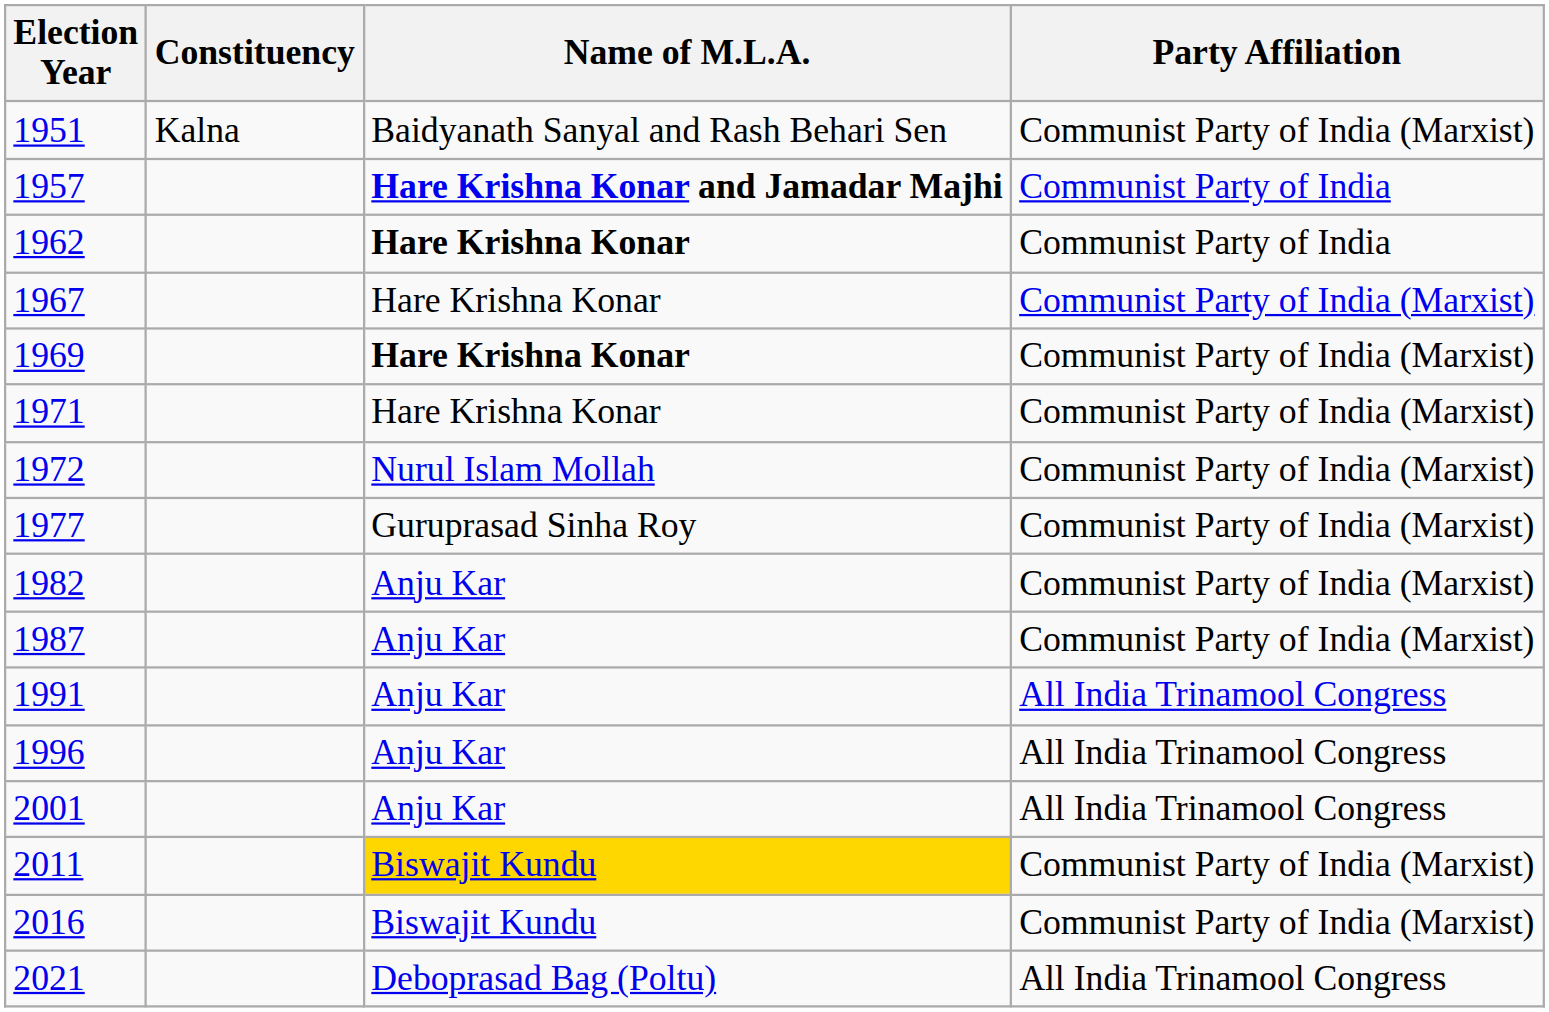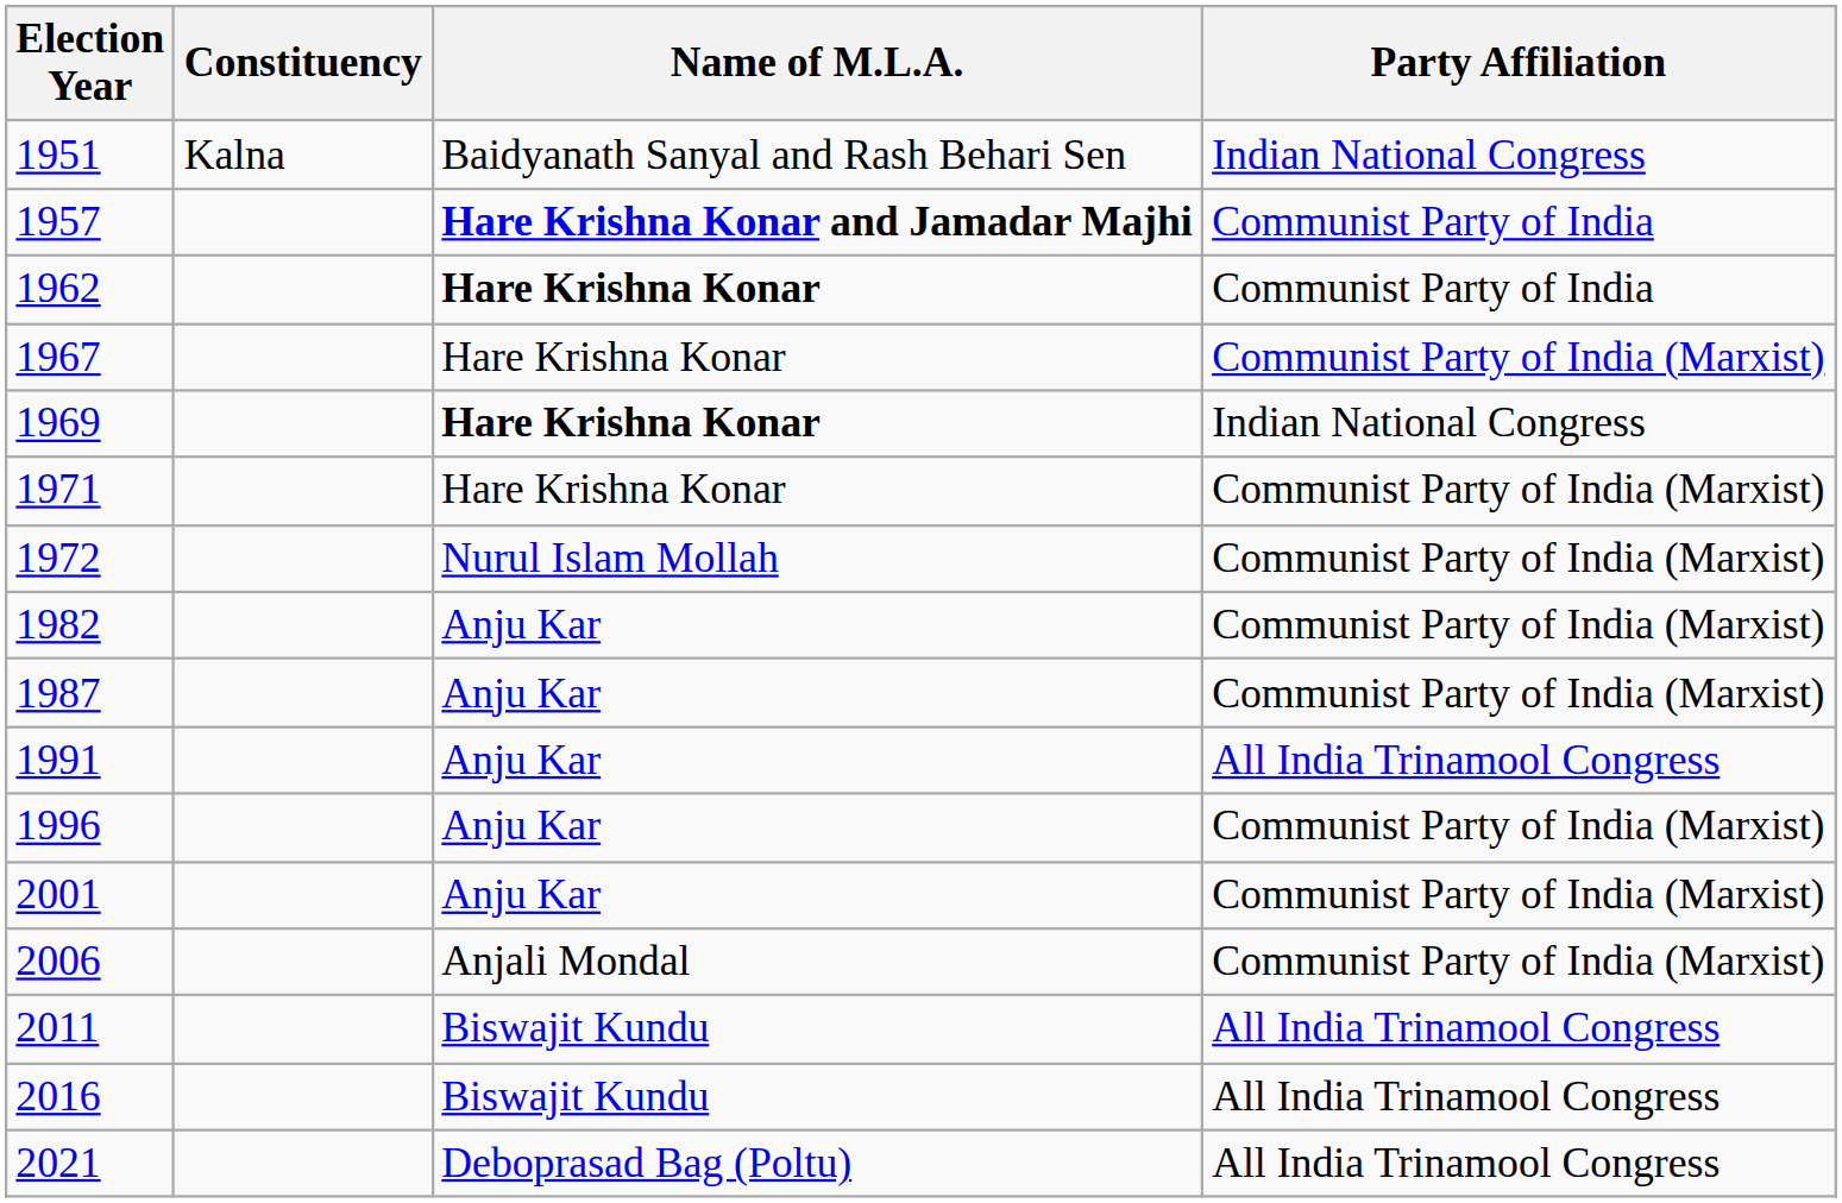1951 | Party Affiliation: Communist Party of India (Marxist) -> Indian National Congress
1969 | Party Affiliation: Communist Party of India (Marxist) -> Indian National Congress
- row: 1977 | Guruprasad Sinha Roy | Communist Party of India (Marxist)
1996 | Party Affiliation: All India Trinamool Congress -> Communist Party of India (Marxist)
2001 | Party Affiliation: All India Trinamool Congress -> Communist Party of India (Marxist)
+ row: 2006 | Anjali Mondal | Communist Party of India (Marxist)
2011 | Name of M.L.A.: gold background -> no background
2011 | Party Affiliation: Communist Party of India (Marxist) -> All India Trinamool Congress
2016 | Party Affiliation: Communist Party of India (Marxist) -> All India Trinamool Congress
